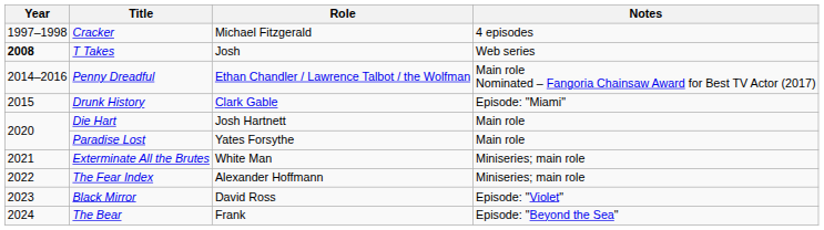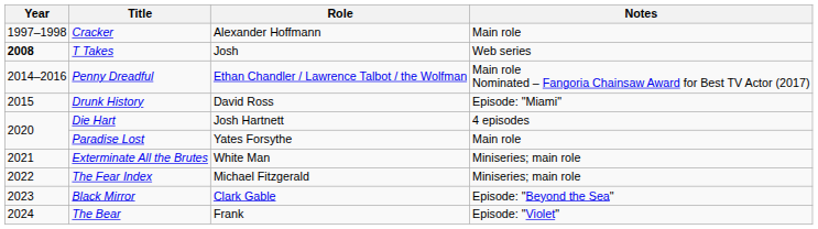Cracker | Role: Michael Fitzgerald -> Alexander Hoffmann
Cracker | Notes: 4 episodes -> Main role
Drunk History | Role: Clark Gable -> David Ross
Die Hart | Notes: Main role -> 4 episodes
The Fear Index | Role: Alexander Hoffmann -> Michael Fitzgerald
Black Mirror | Role: David Ross -> Clark Gable
Black Mirror | Notes: Episode: "Violet" -> Episode: "Beyond the Sea"
The Bear | Notes: Episode: "Beyond the Sea" -> Episode: "Violet"
